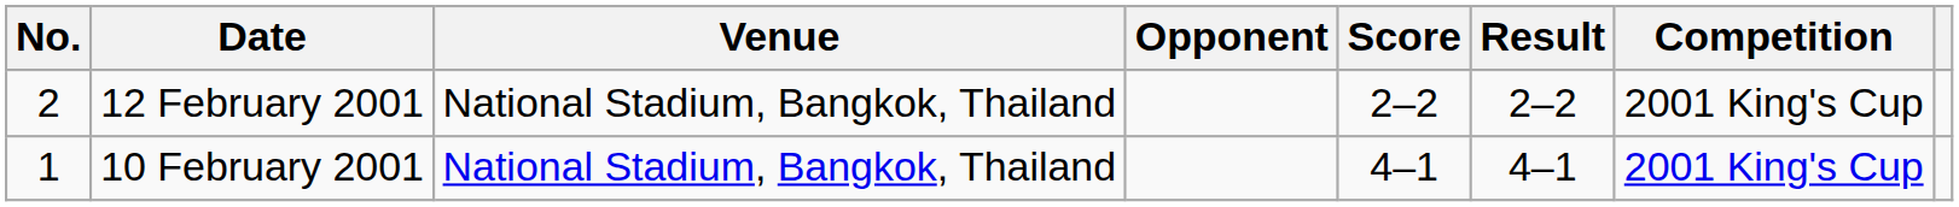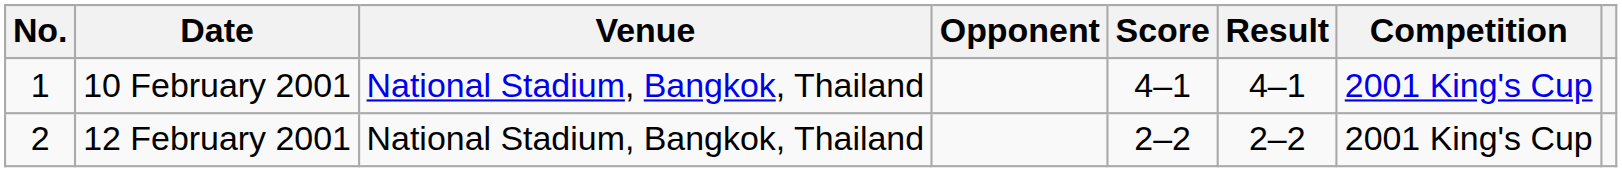rows swapped: 10 February 2001 <-> 12 February 2001
